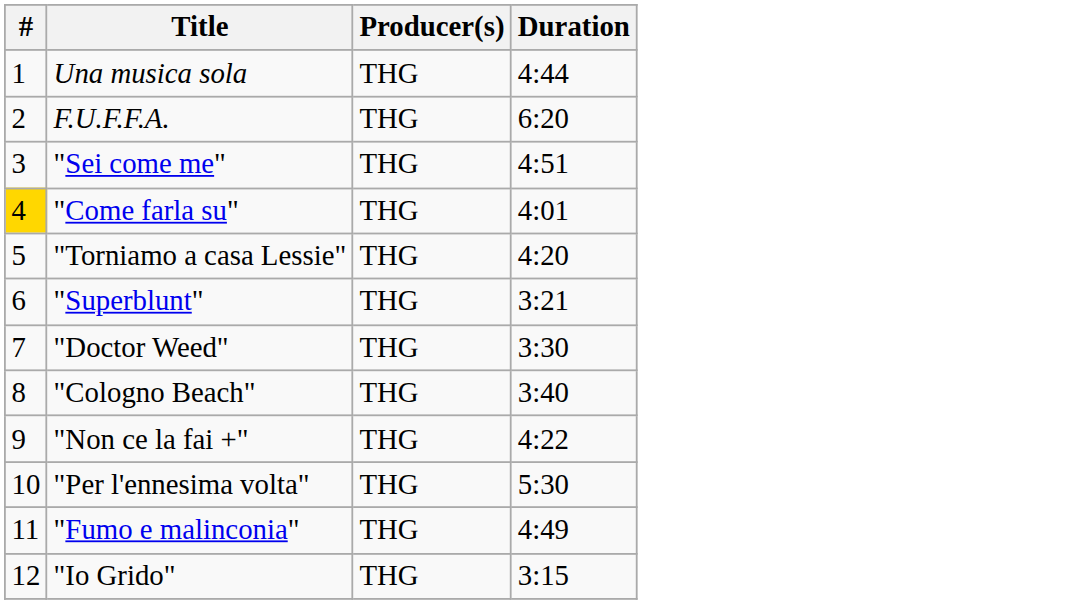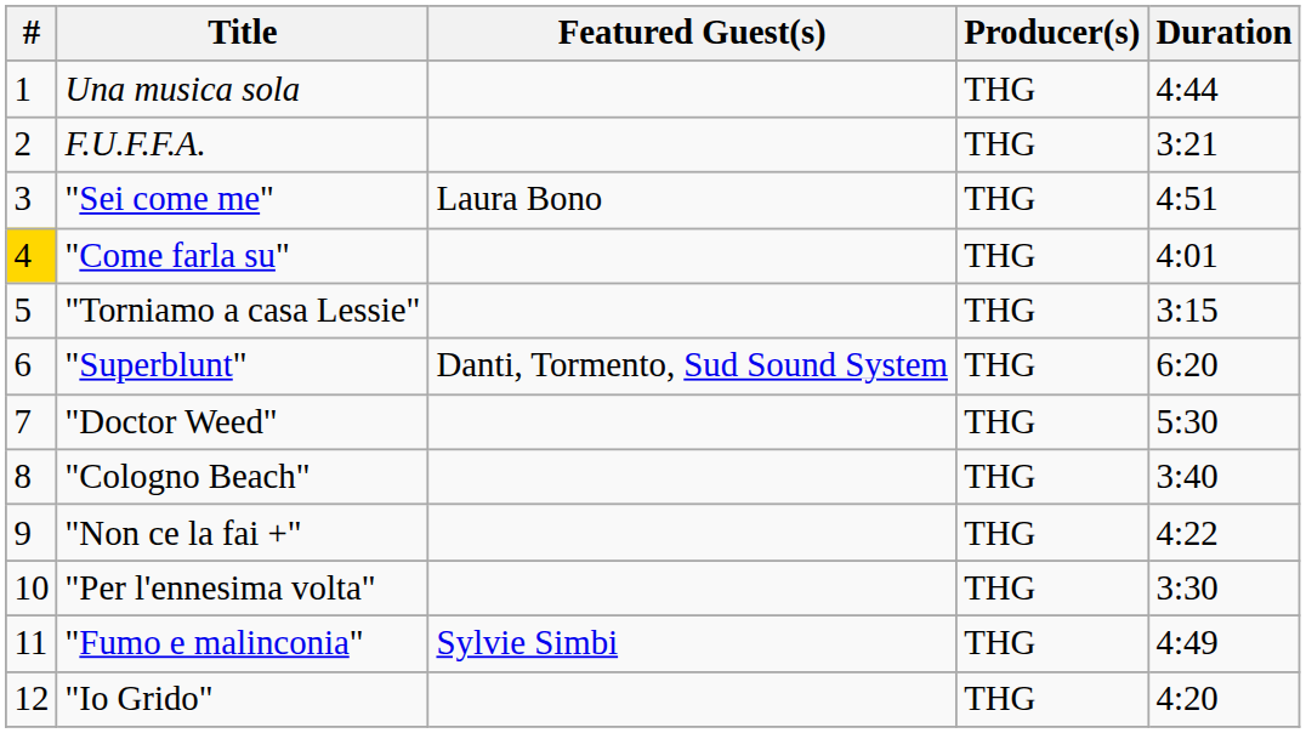+ column: Featured Guest(s) | Laura Bono | Danti, Tormento, Sud Sound System | Sylvie Simbi
F.U.F.F.A. | Duration: 6:20 -> 3:21
"Torniamo a casa Lessie" | Duration: 4:20 -> 3:15
"Superblunt" | Duration: 3:21 -> 6:20
"Doctor Weed" | Duration: 3:30 -> 5:30
"Per l'ennesima volta" | Duration: 5:30 -> 3:30
"Io Grido" | Duration: 3:15 -> 4:20
